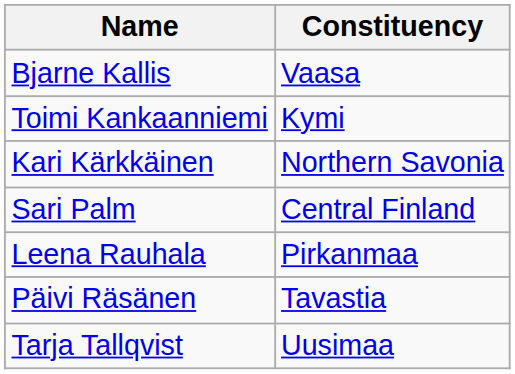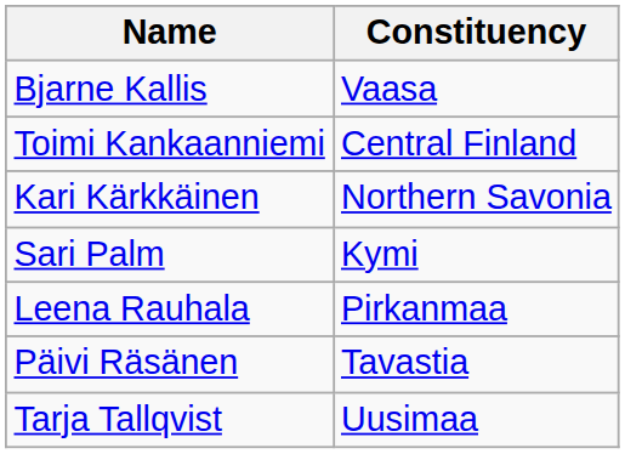Toimi Kankaanniemi | Constituency: Kymi -> Central Finland
Sari Palm | Constituency: Central Finland -> Kymi
